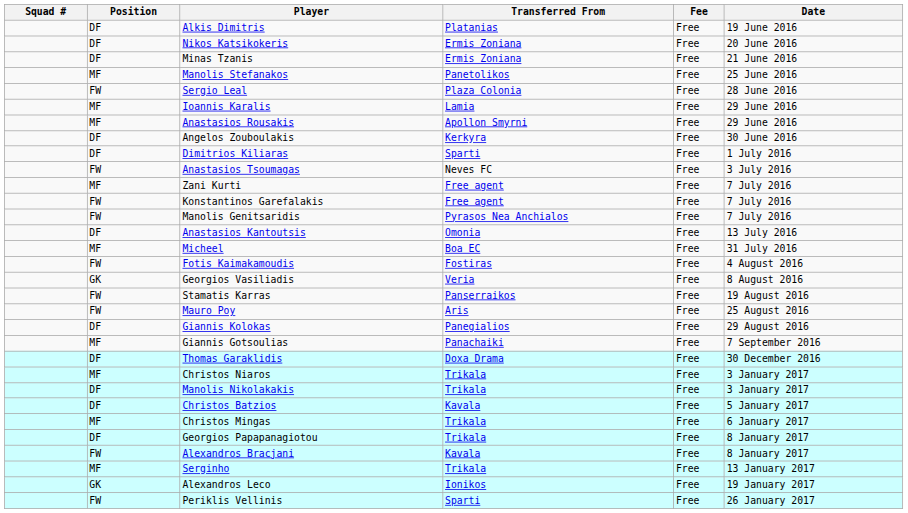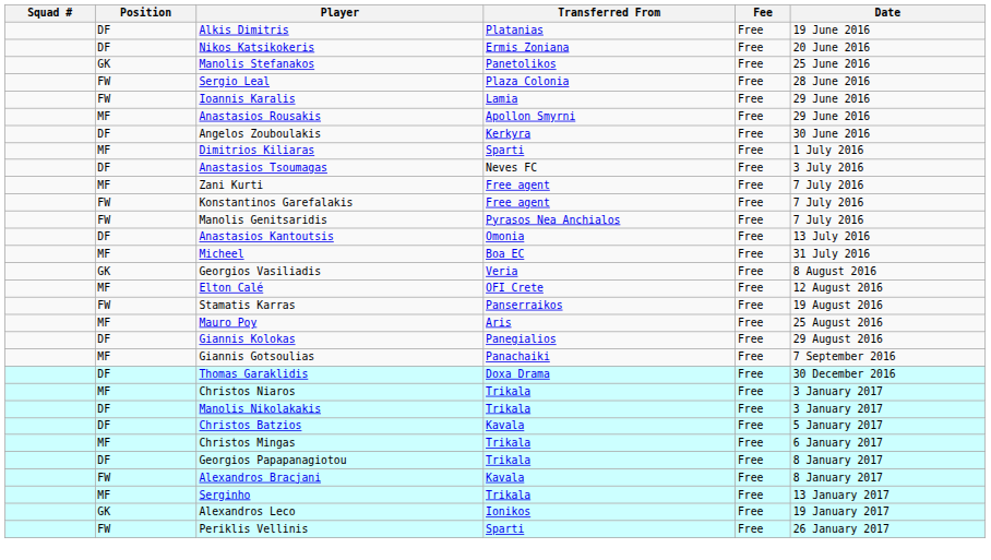- row: DF | Minas Tzanis | Ermis Zoniana | Free | 21 June 2016
Manolis Stefanakos | Position: MF -> GK
Ioannis Karalis | Position: MF -> FW
Dimitrios Kiliaras | Position: DF -> MF
Anastasios Tsoumagas | Position: FW -> DF
- row: FW | Fotis Kaimakamoudis | Fostiras | Free | 4 August 2016
+ row: MF | Elton Calé | OFI Crete | Free | 12 August 2016
Mauro Poy | Position: FW -> MF
